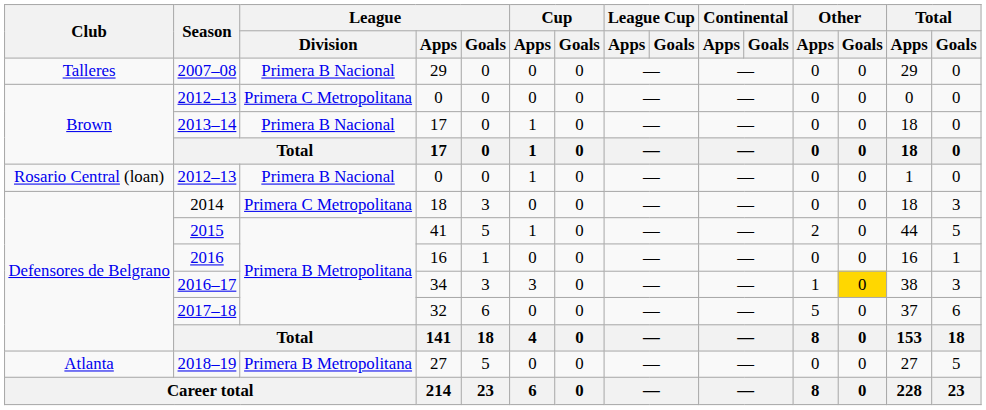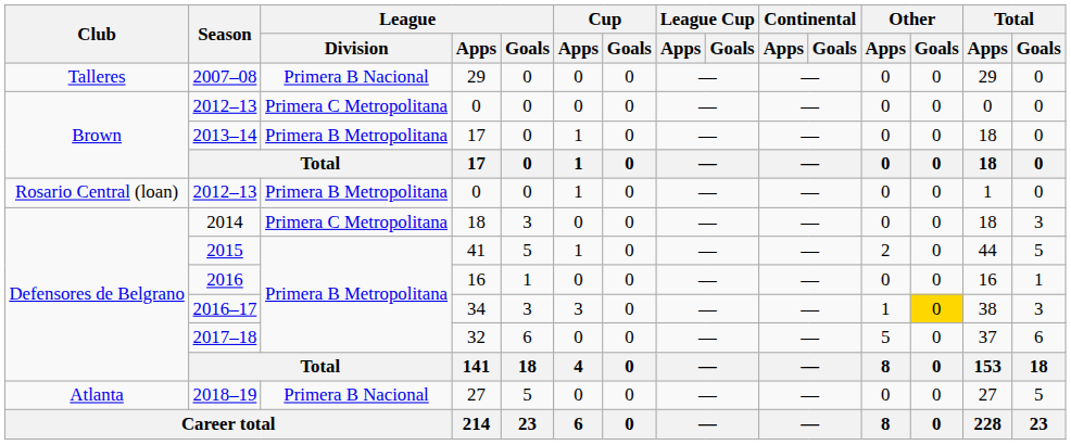2013–14 | League / Division: Primera B Nacional -> Primera B Metropolitana
Rosario Central (loan) / 2012–13 | League / Division: Primera B Nacional -> Primera B Metropolitana
2018–19 | League / Division: Primera B Metropolitana -> Primera B Nacional
